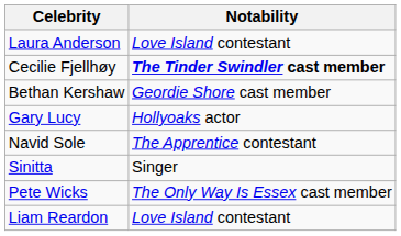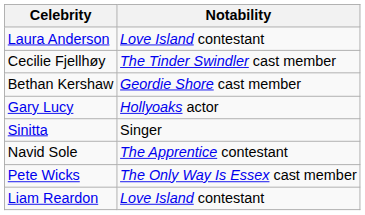Cecilie Fjellhøy | Notability: bold -> normal
rows swapped: Sinitta <-> Navid Sole
